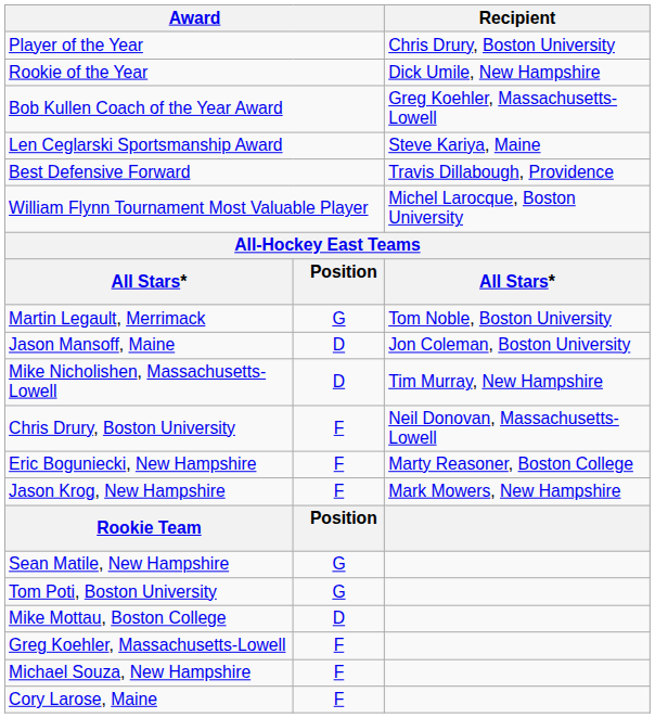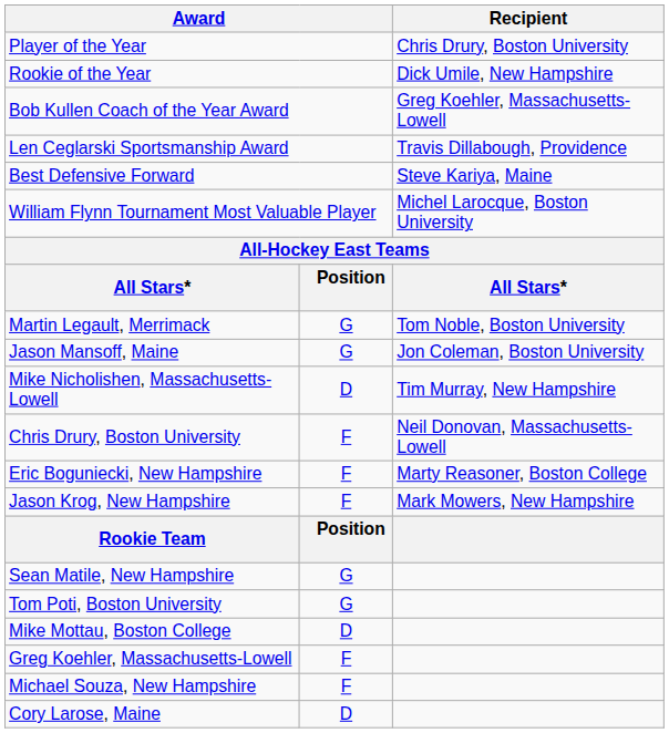Len Ceglarski Sportsmanship Award | Recipient: Steve Kariya, Maine -> Travis Dillabough, Providence
Best Defensive Forward | Recipient: Travis Dillabough, Providence -> Steve Kariya, Maine
Jason Mansoff, Maine | column 2: D -> G
Cory Larose, Maine | column 2: F -> D
